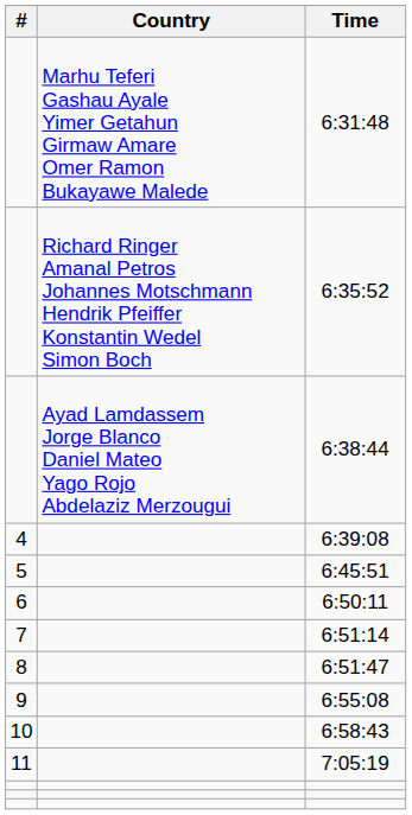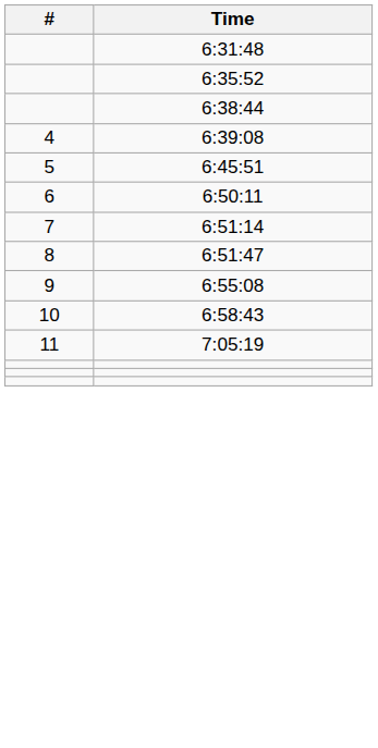- column: Country | Marhu Teferi Gashau Ayale Yimer Getahun Girmaw Amare Omer Ramon Bukayawe Malede | Richard Ringer Amanal Petros Johannes Motschmann Hendrik Pfeiffer Konstantin Wedel Simon Boch | Ayad Lamdassem Jorge Blanco Daniel Mateo Yago Rojo Abdelaziz Merzougui
